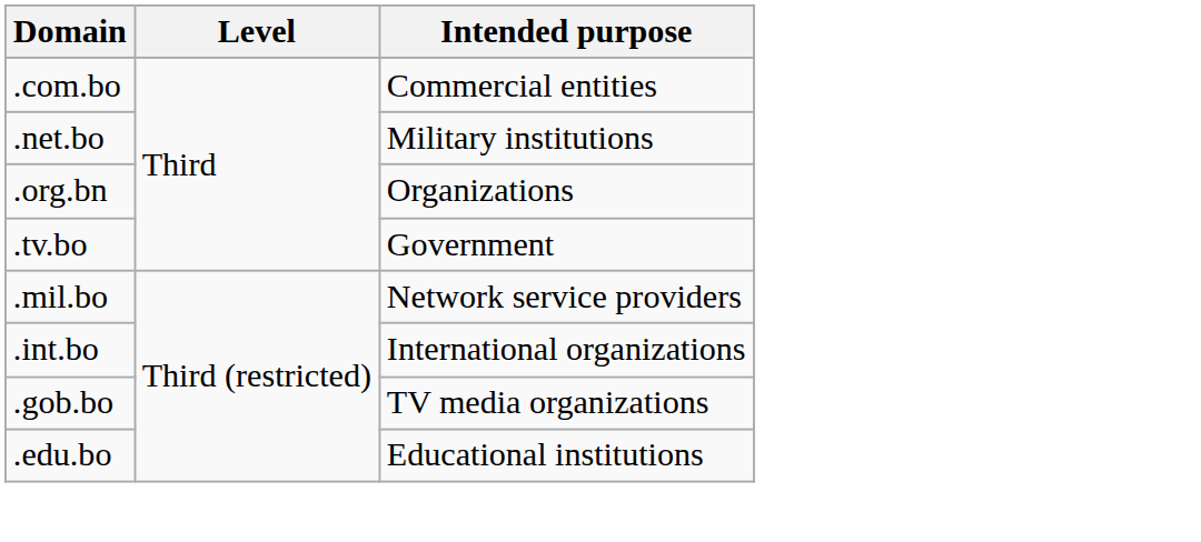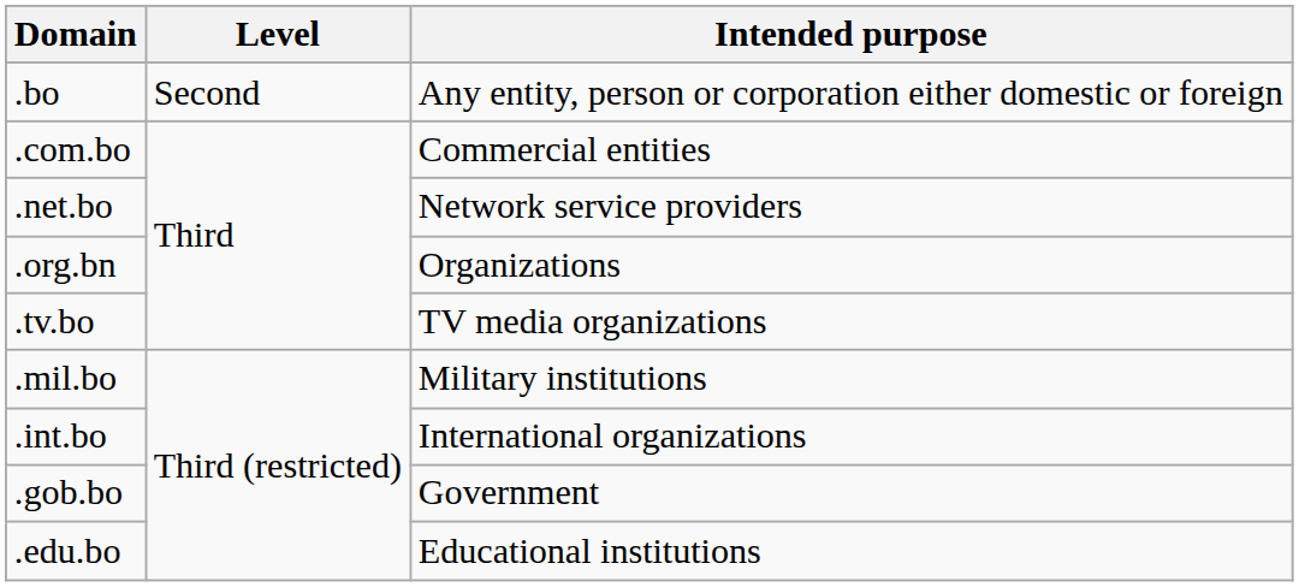+ row: .bo | Second | Any entity, person or corporation either domestic or foreign
.net.bo | Intended purpose: Military institutions -> Network service providers
.tv.bo | Intended purpose: Government -> TV media organizations
.mil.bo | Intended purpose: Network service providers -> Military institutions
.gob.bo | Intended purpose: TV media organizations -> Government
